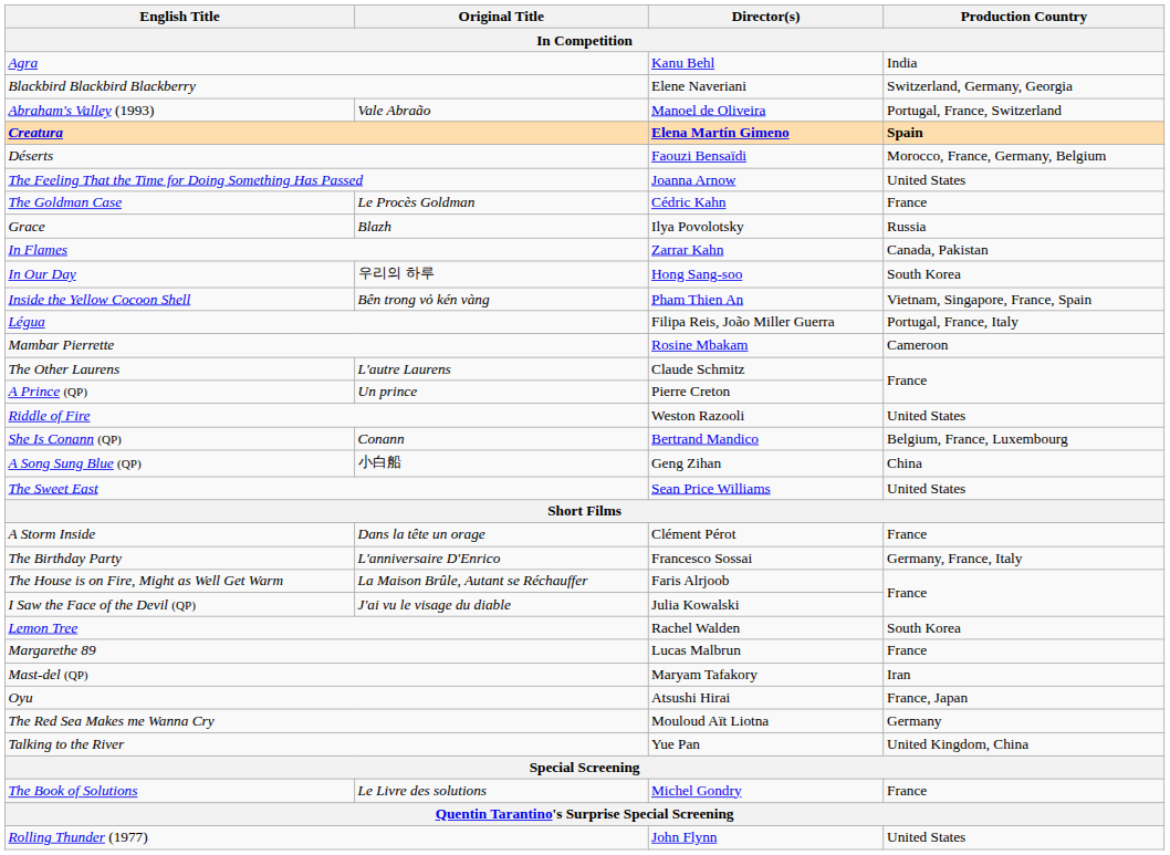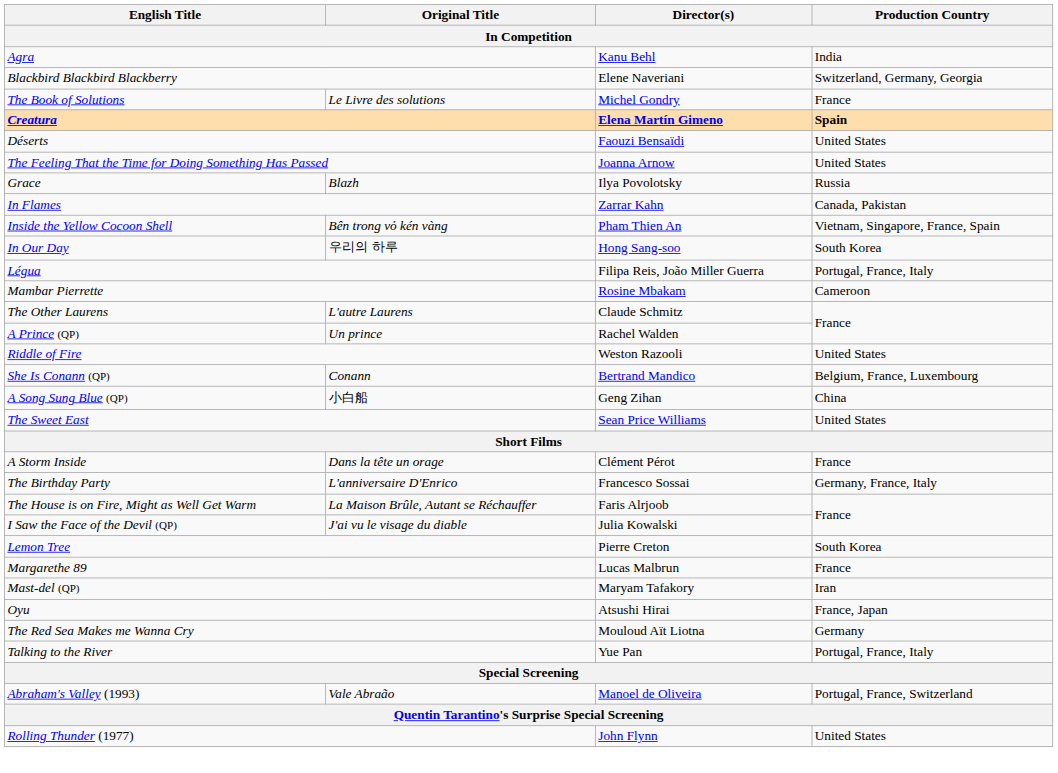rows swapped: The Book of Solutions <-> Abraham's Valley (1993)
Déserts | Production Country: Morocco, France, Germany, Belgium -> United States
- row: The Goldman Case | Le Procès Goldman | Cédric Kahn | France
rows swapped: In Our Day <-> Inside the Yellow Cocoon Shell
A Prince (QP) | Director(s): Pierre Creton -> Rachel Walden
Lemon Tree | Director(s): Rachel Walden -> Pierre Creton
Talking to the River | Production Country: United Kingdom, China -> Portugal, France, Italy
